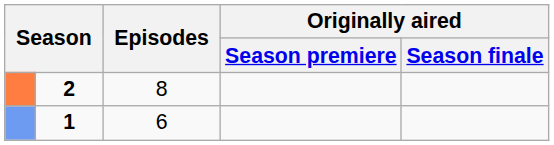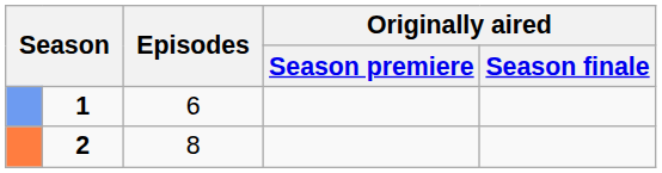rows swapped: 1 <-> 2
